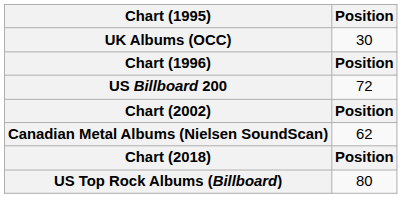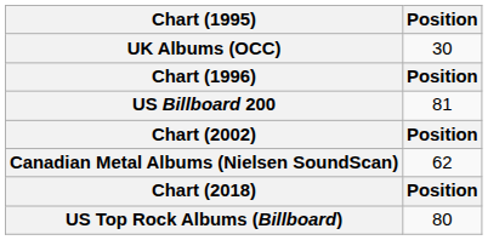US Billboard 200 | Position: 72 -> 81
